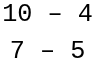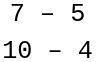rows swapped: 7 – 5 <-> 10 – 4
